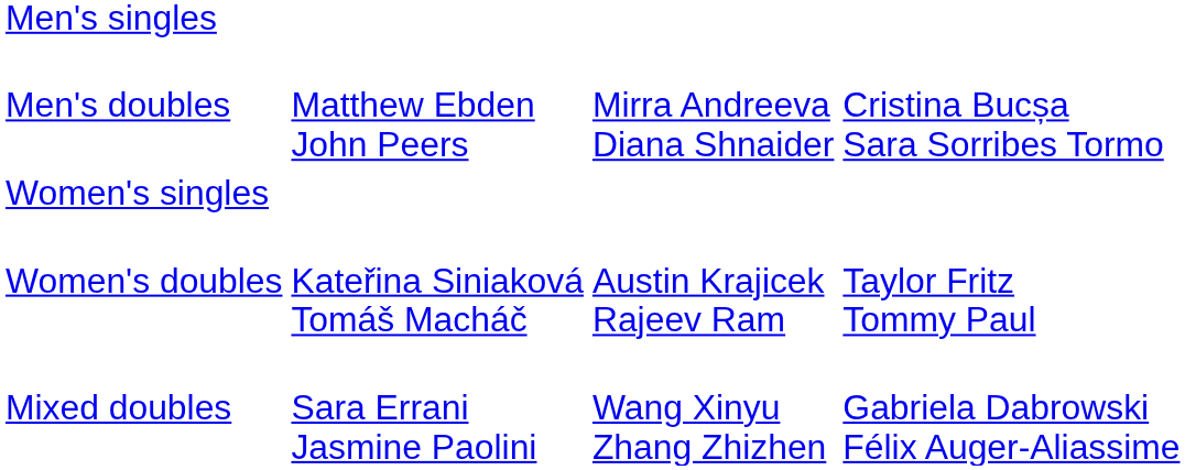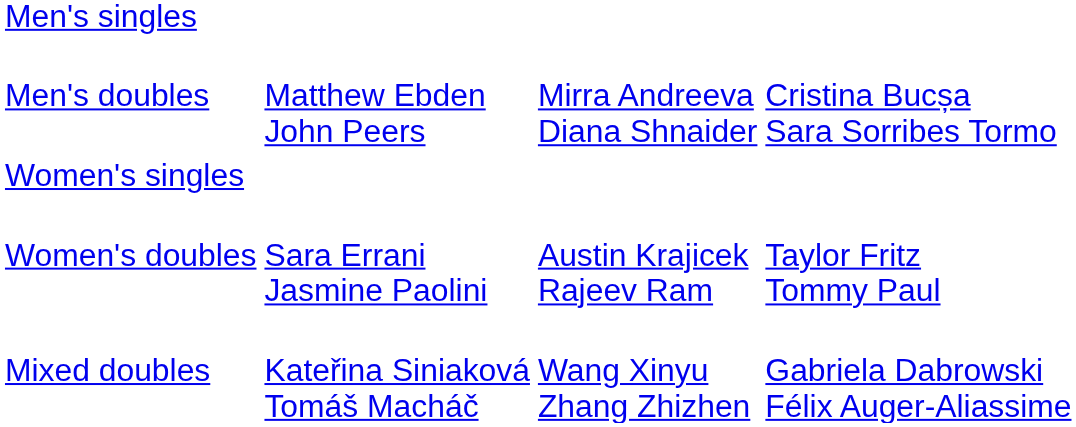Women's doubles | column 2: Kateřina Siniaková Tomáš Macháč -> Sara Errani Jasmine Paolini
Mixed doubles | column 2: Sara Errani Jasmine Paolini -> Kateřina Siniaková Tomáš Macháč
